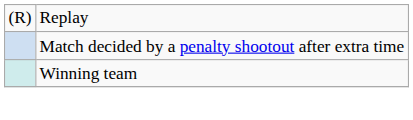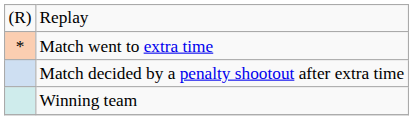+ row: * | Match went to extra time
